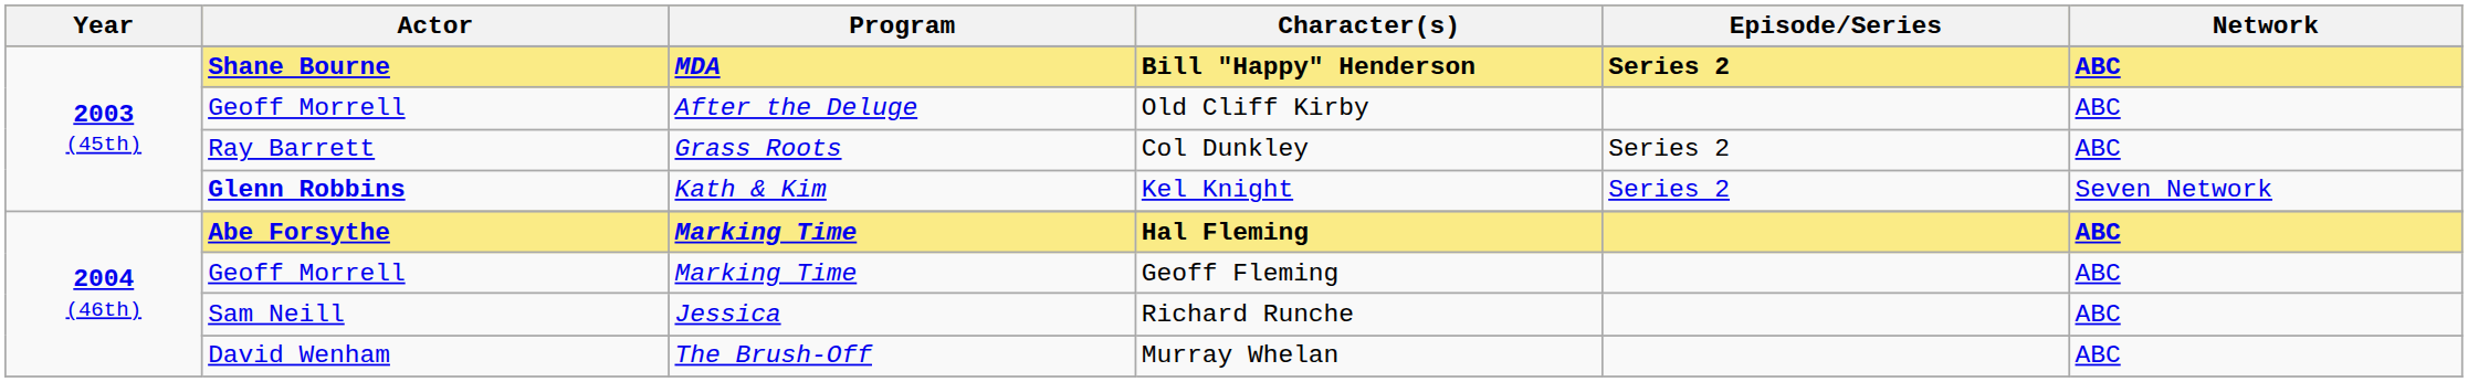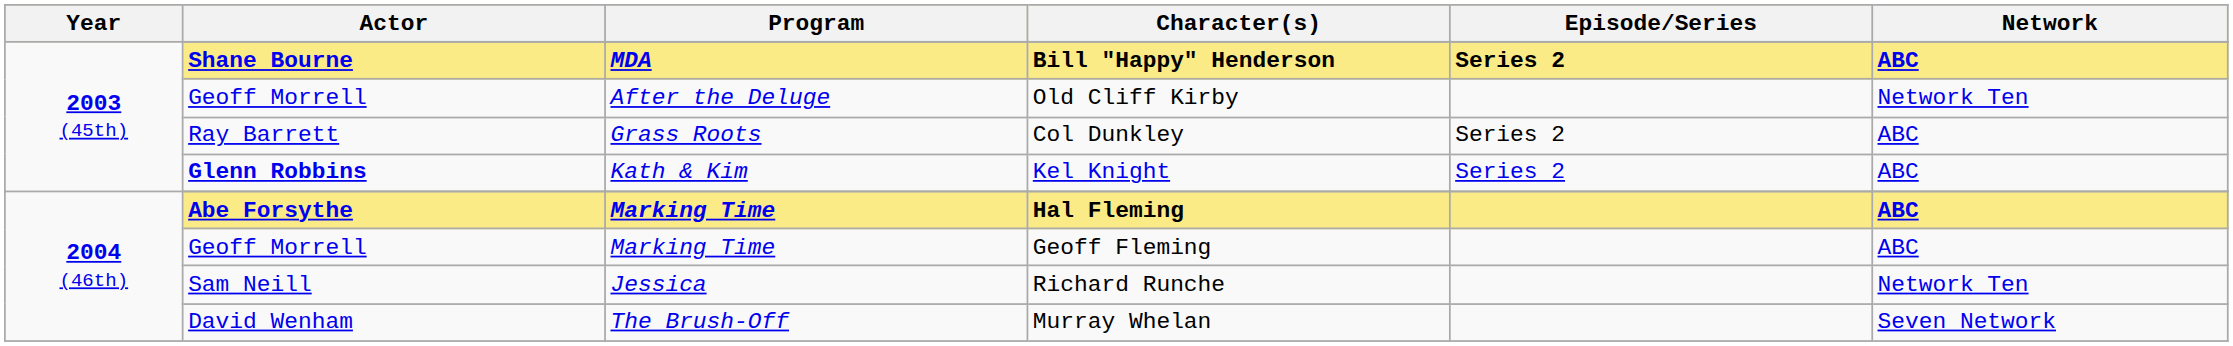Old Cliff Kirby | Network: ABC -> Network Ten
Kel Knight | Network: Seven Network -> ABC
Richard Runche | Network: ABC -> Network Ten
Murray Whelan | Network: ABC -> Seven Network
